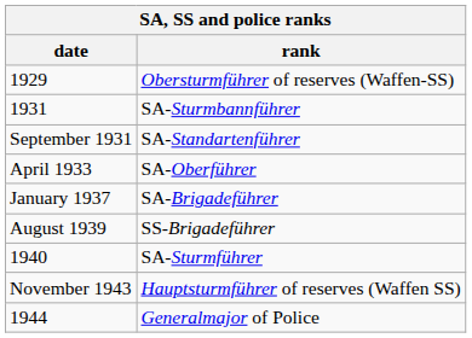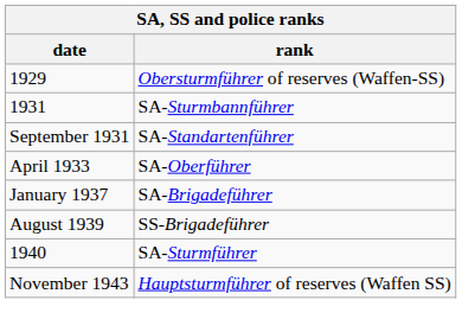- row: 1944 | Generalmajor of Police
